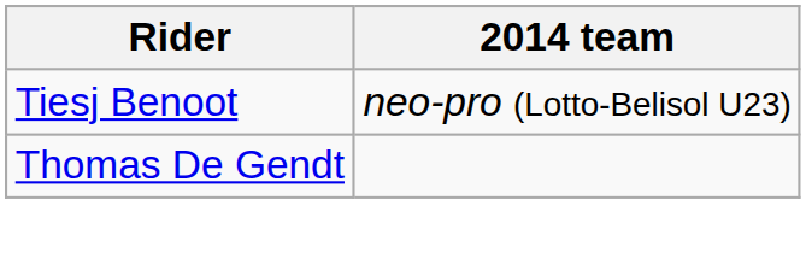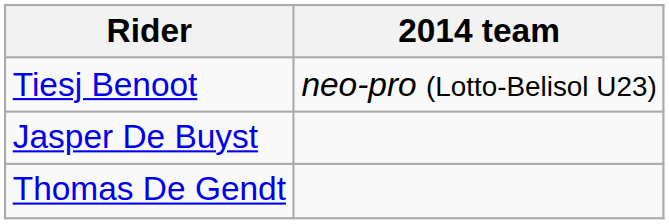+ row: Jasper De Buyst
